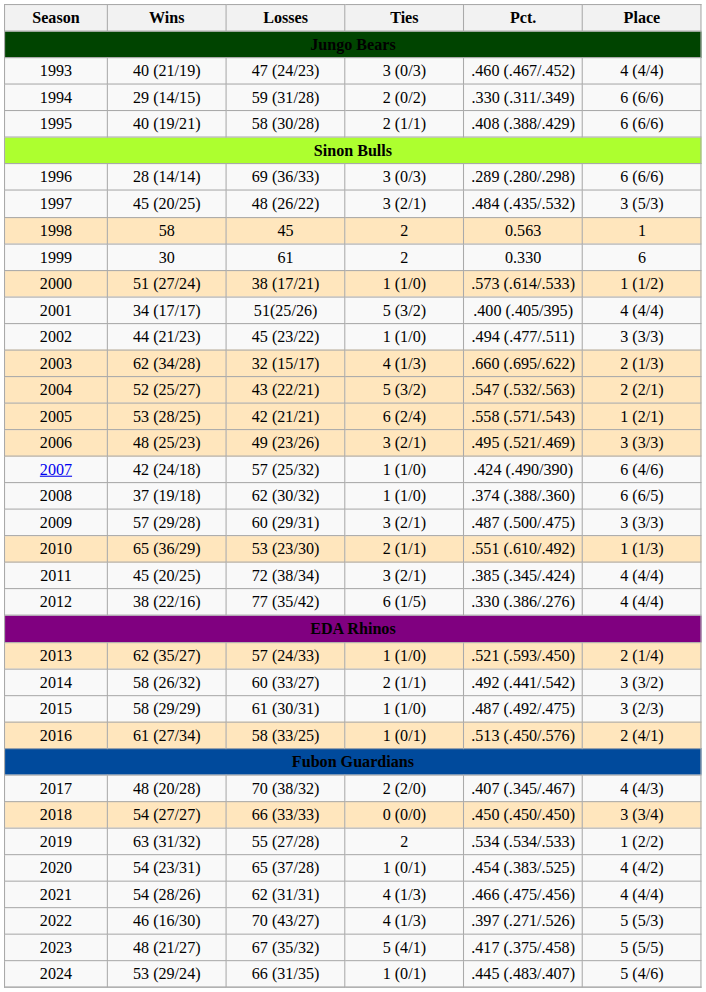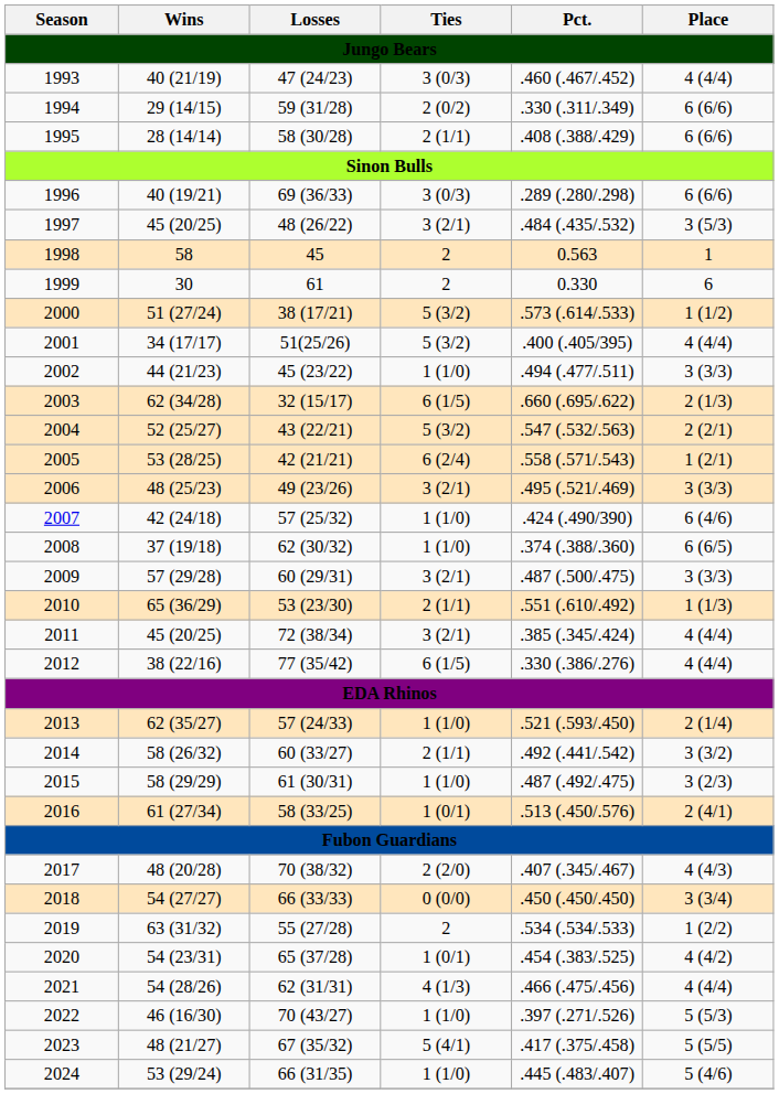1995 | Wins: 40 (19/21) -> 28 (14/14)
1996 | Wins: 28 (14/14) -> 40 (19/21)
2000 | Ties: 1 (1/0) -> 5 (3/2)
2003 | Ties: 4 (1/3) -> 6 (1/5)
2022 | Ties: 4 (1/3) -> 1 (1/0)
2024 | Ties: 1 (0/1) -> 1 (1/0)
